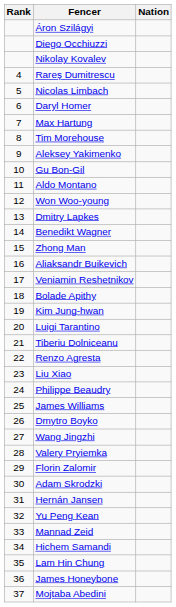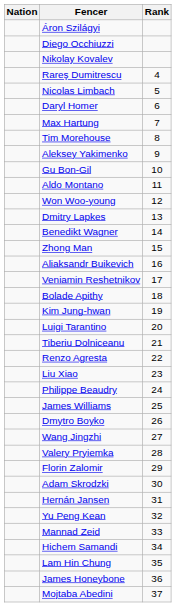columns swapped: Rank <-> Nation
